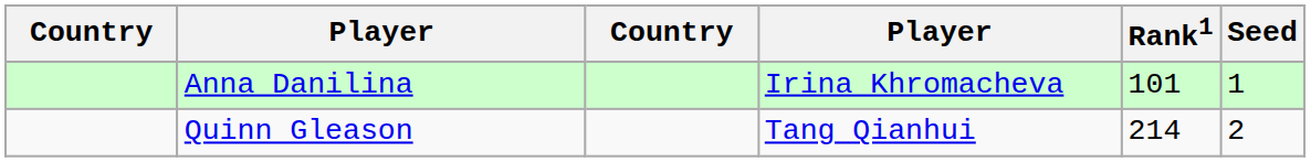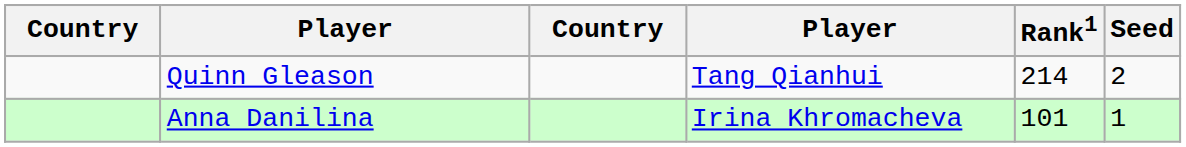rows swapped: Anna Danilina <-> Quinn Gleason
